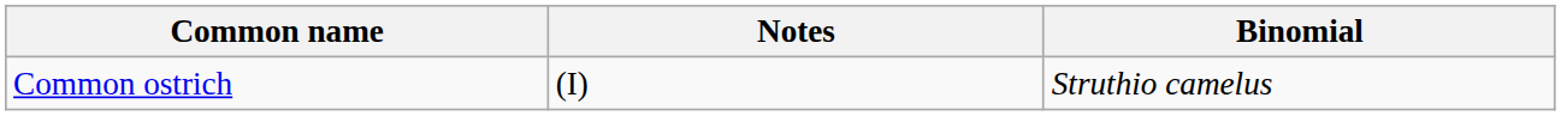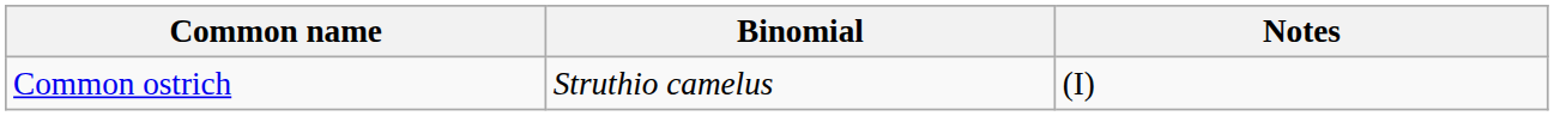columns swapped: Binomial <-> Notes
